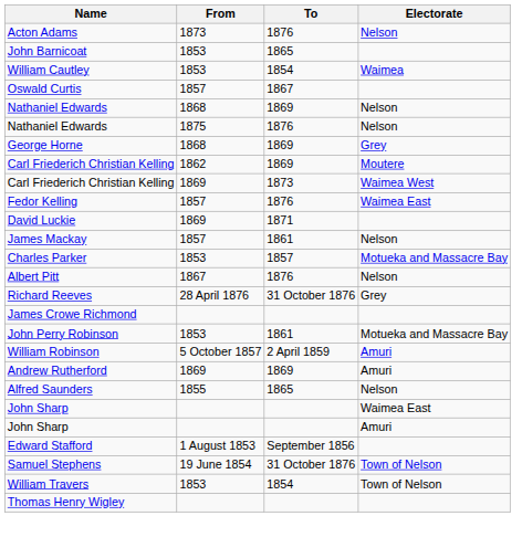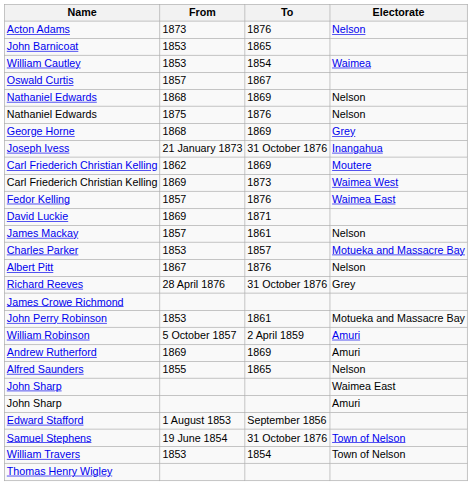+ row: Joseph Ivess | 21 January 1873 | 31 October 1876 | Inangahua
